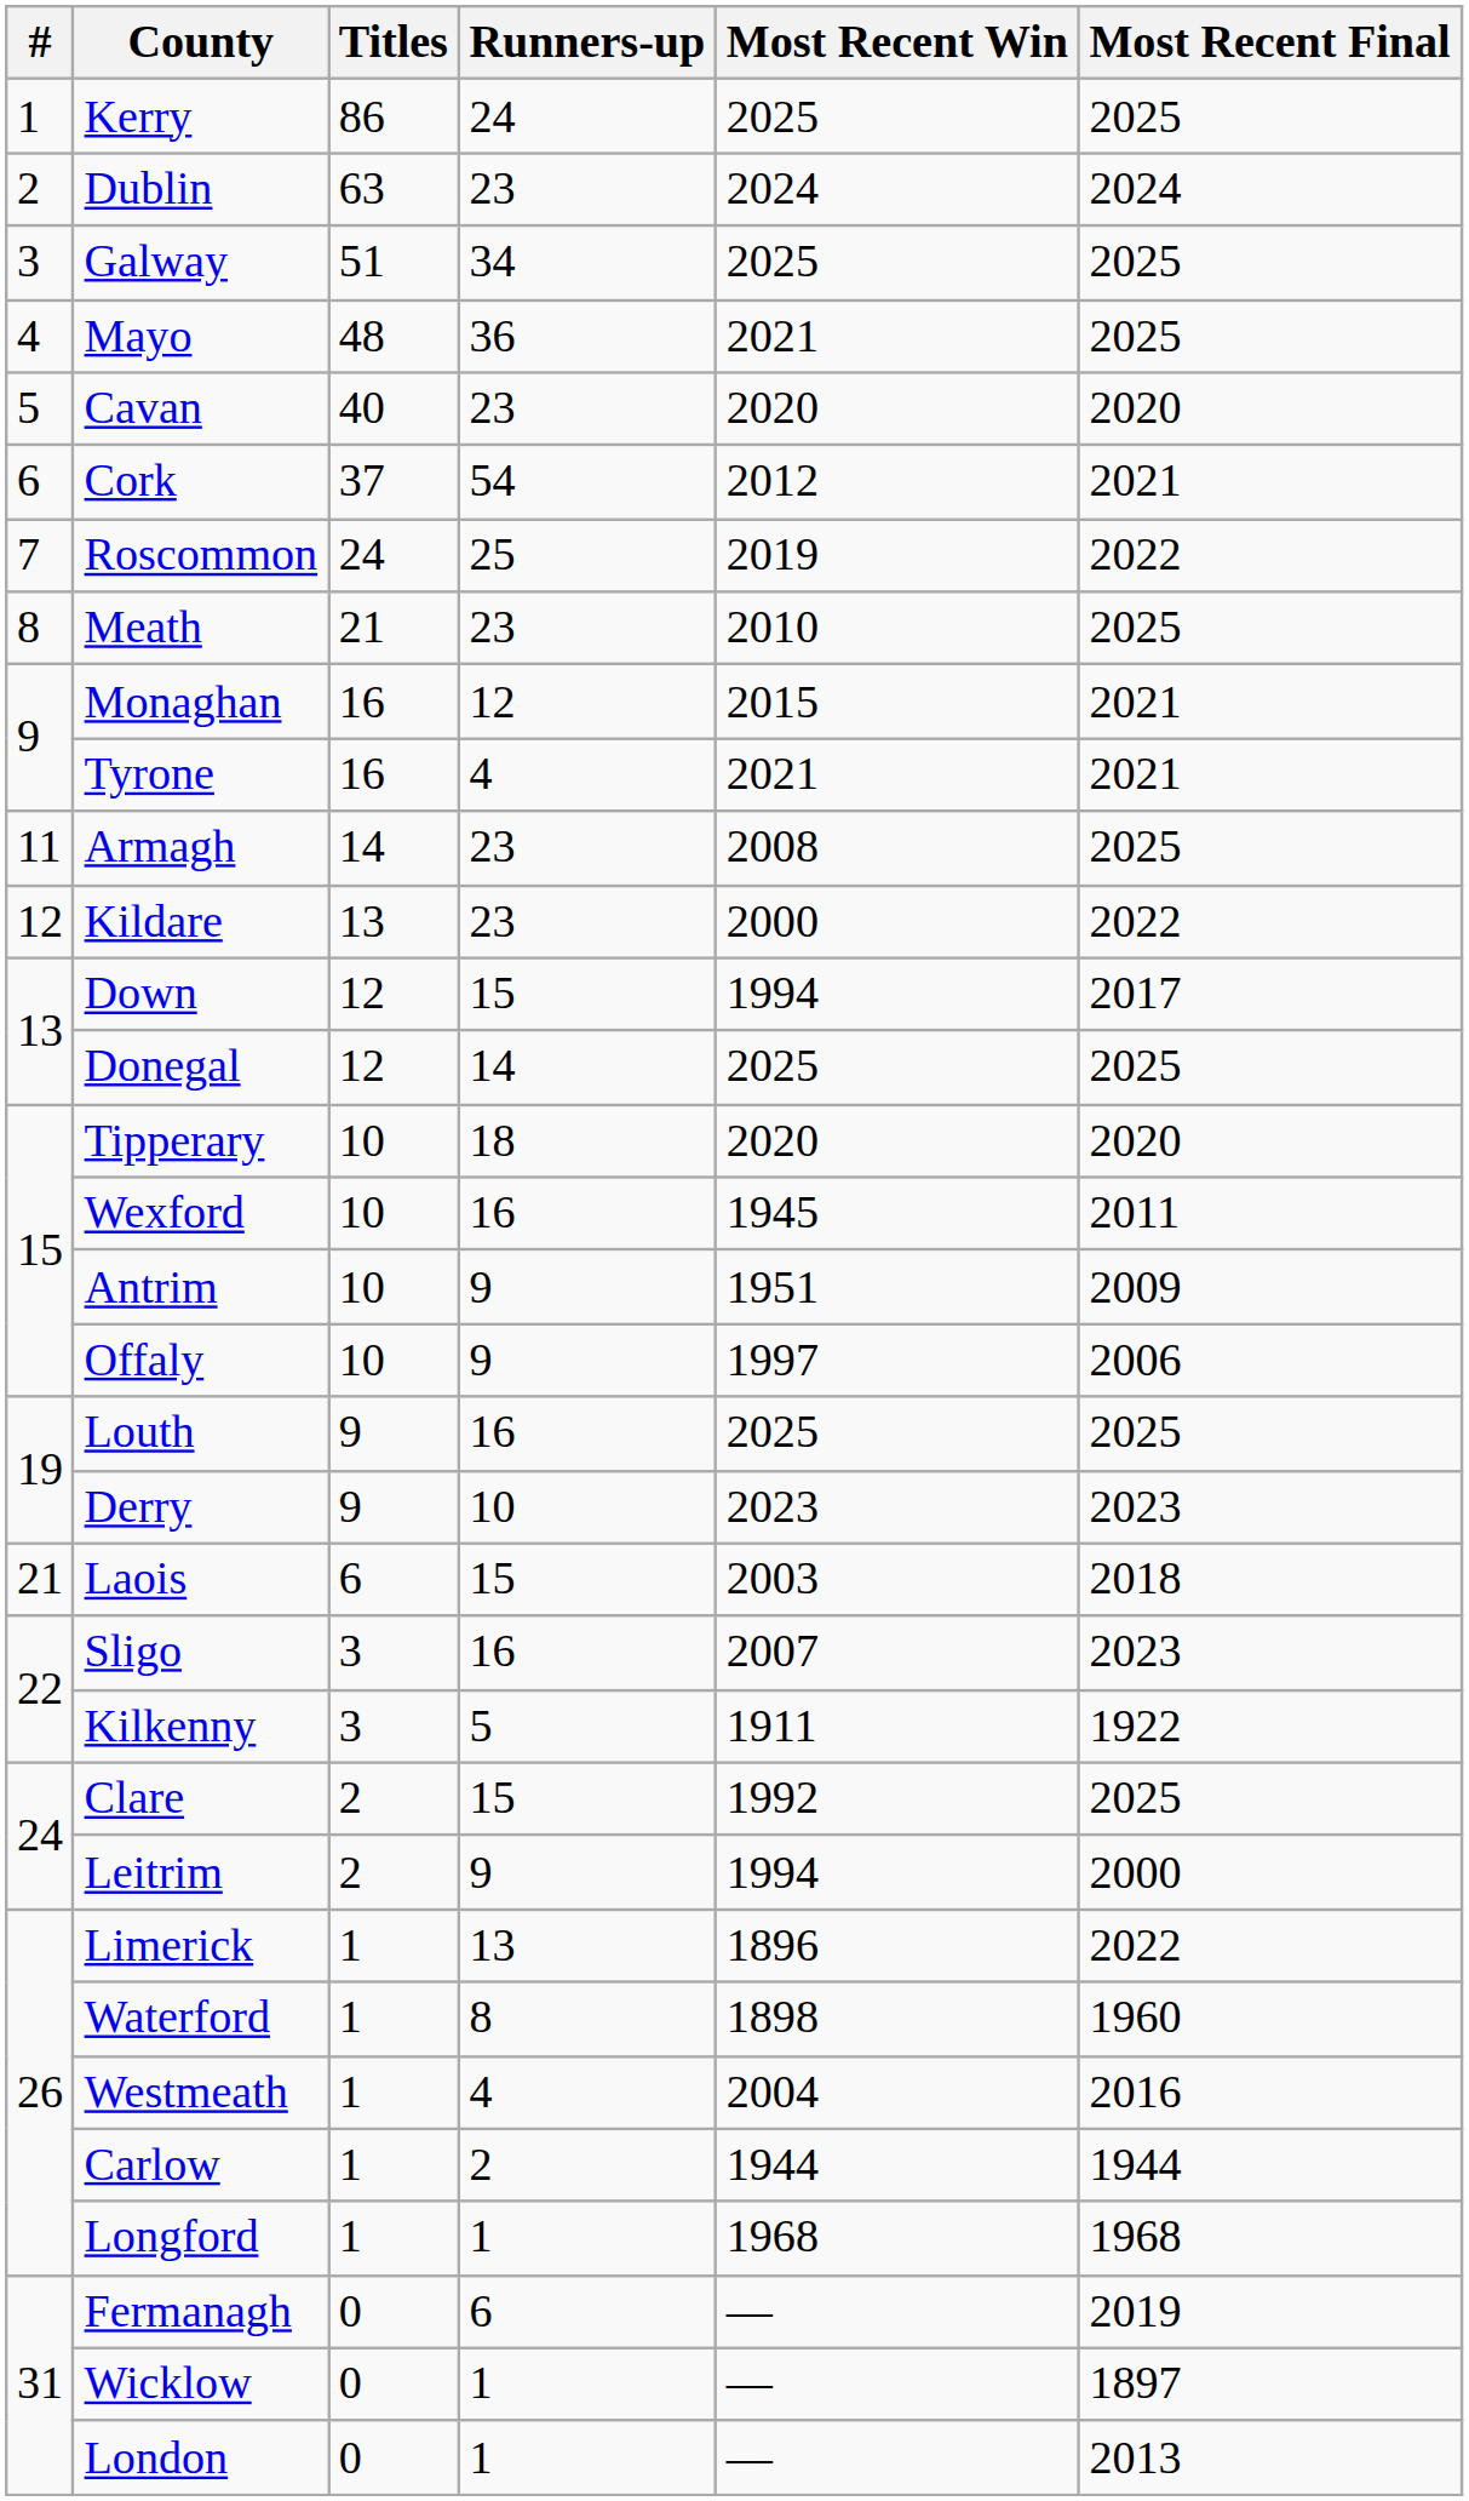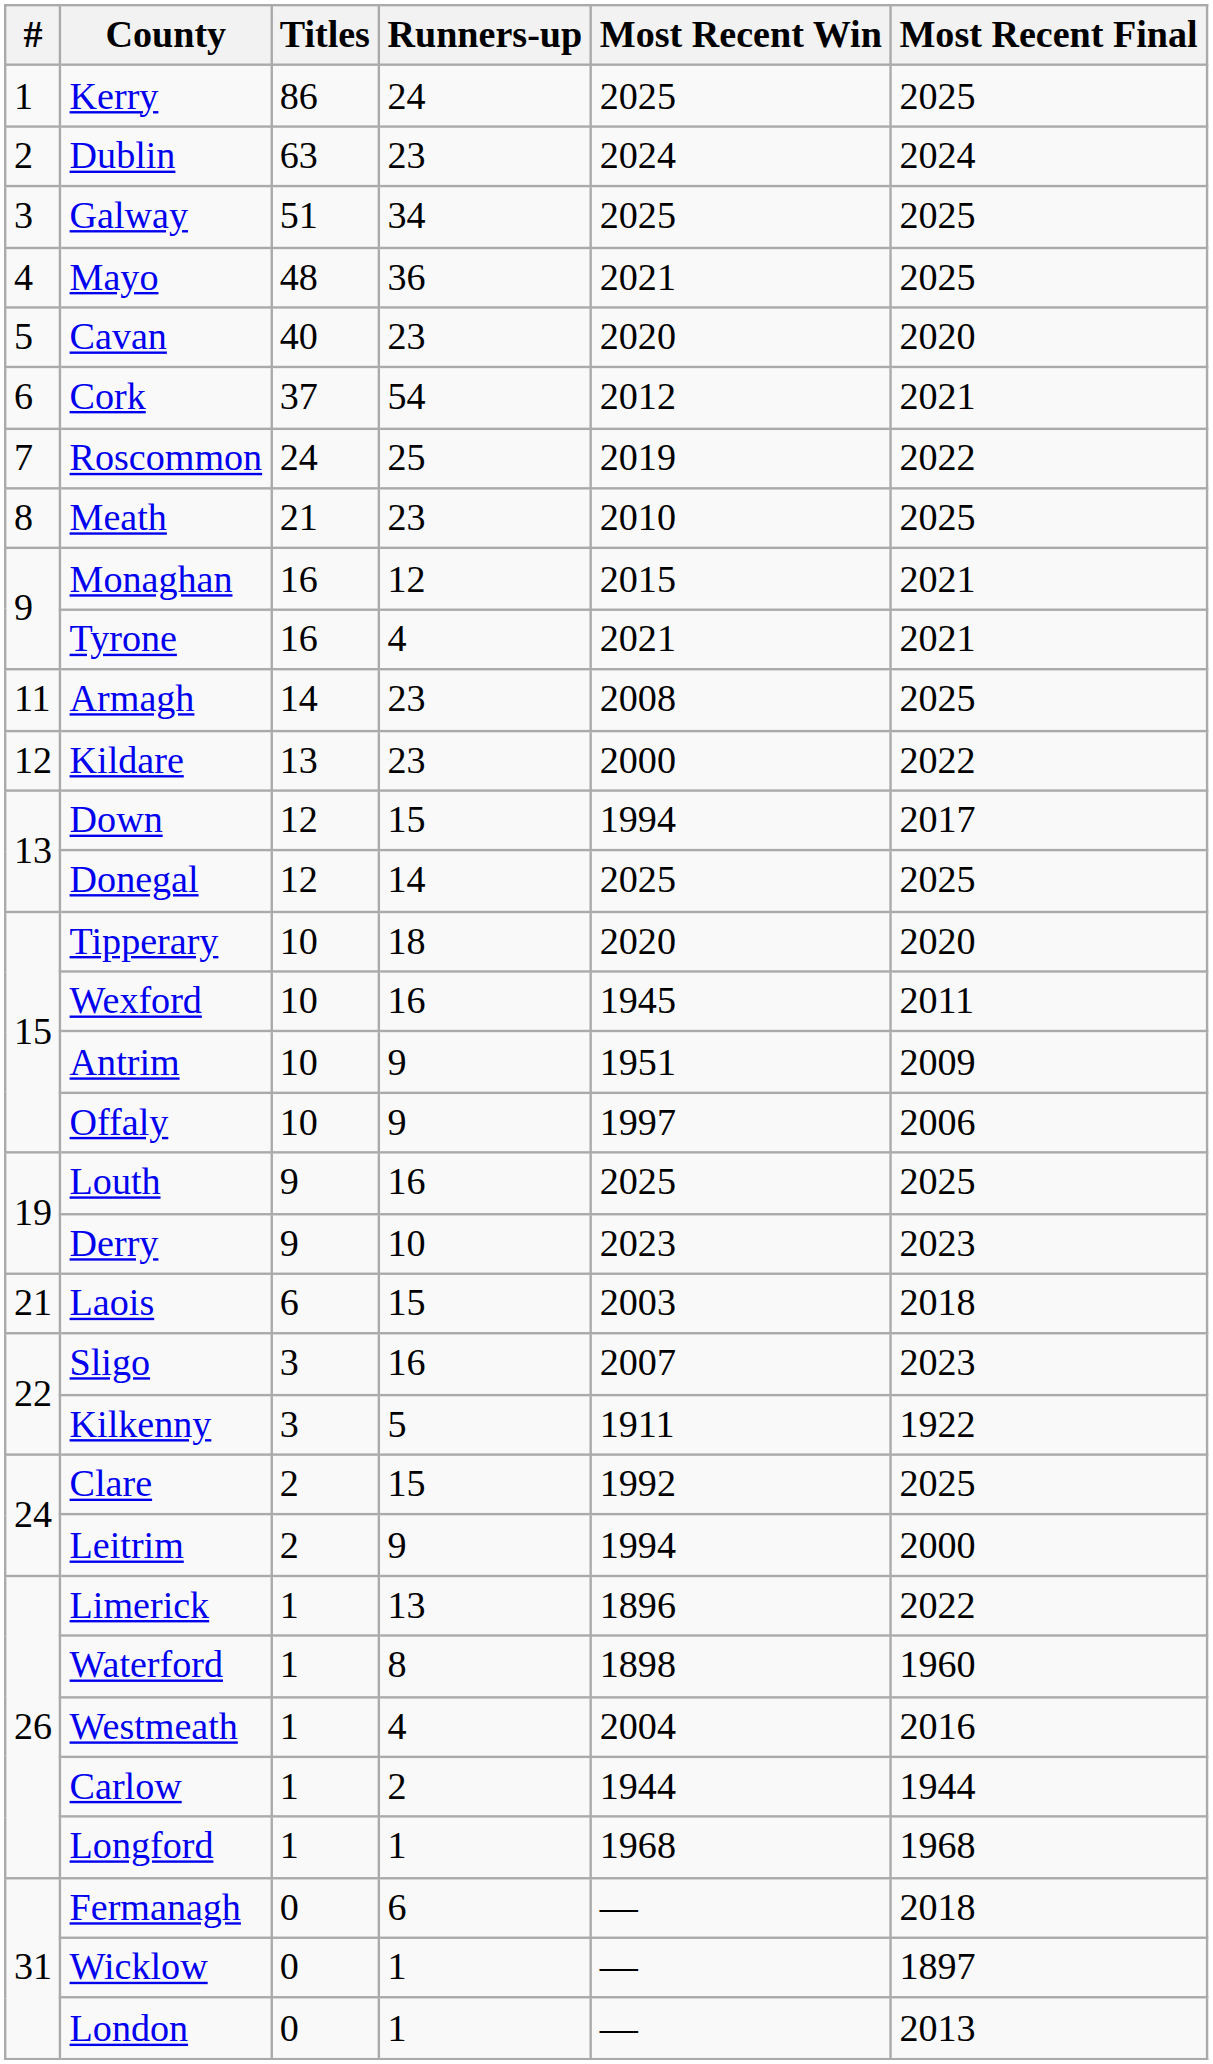Fermanagh | Most Recent Final: 2019 -> 2018
